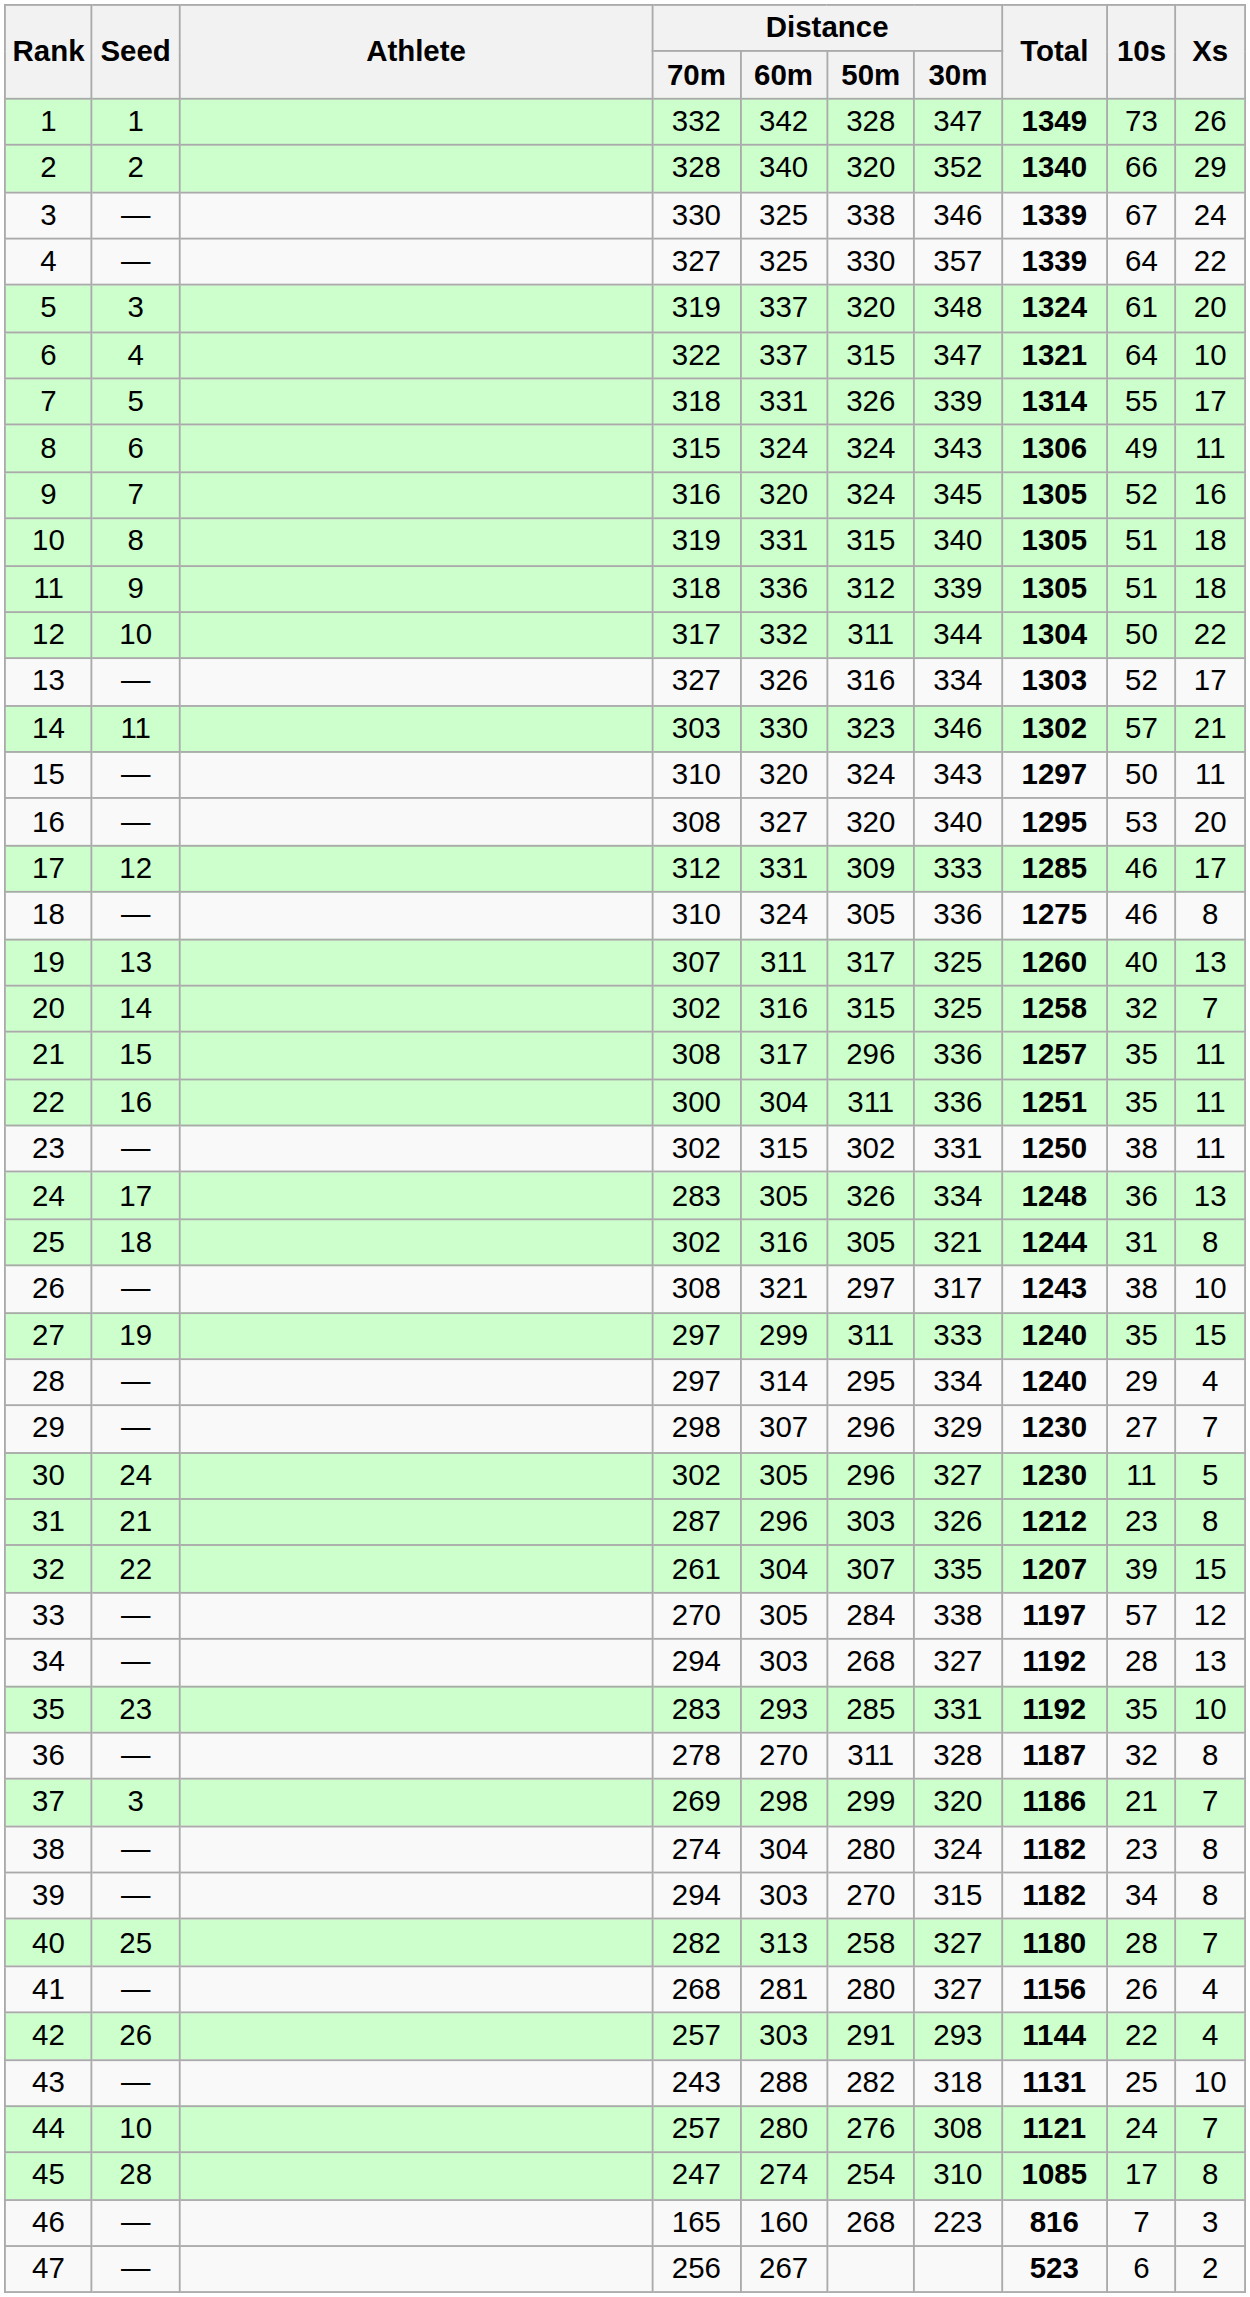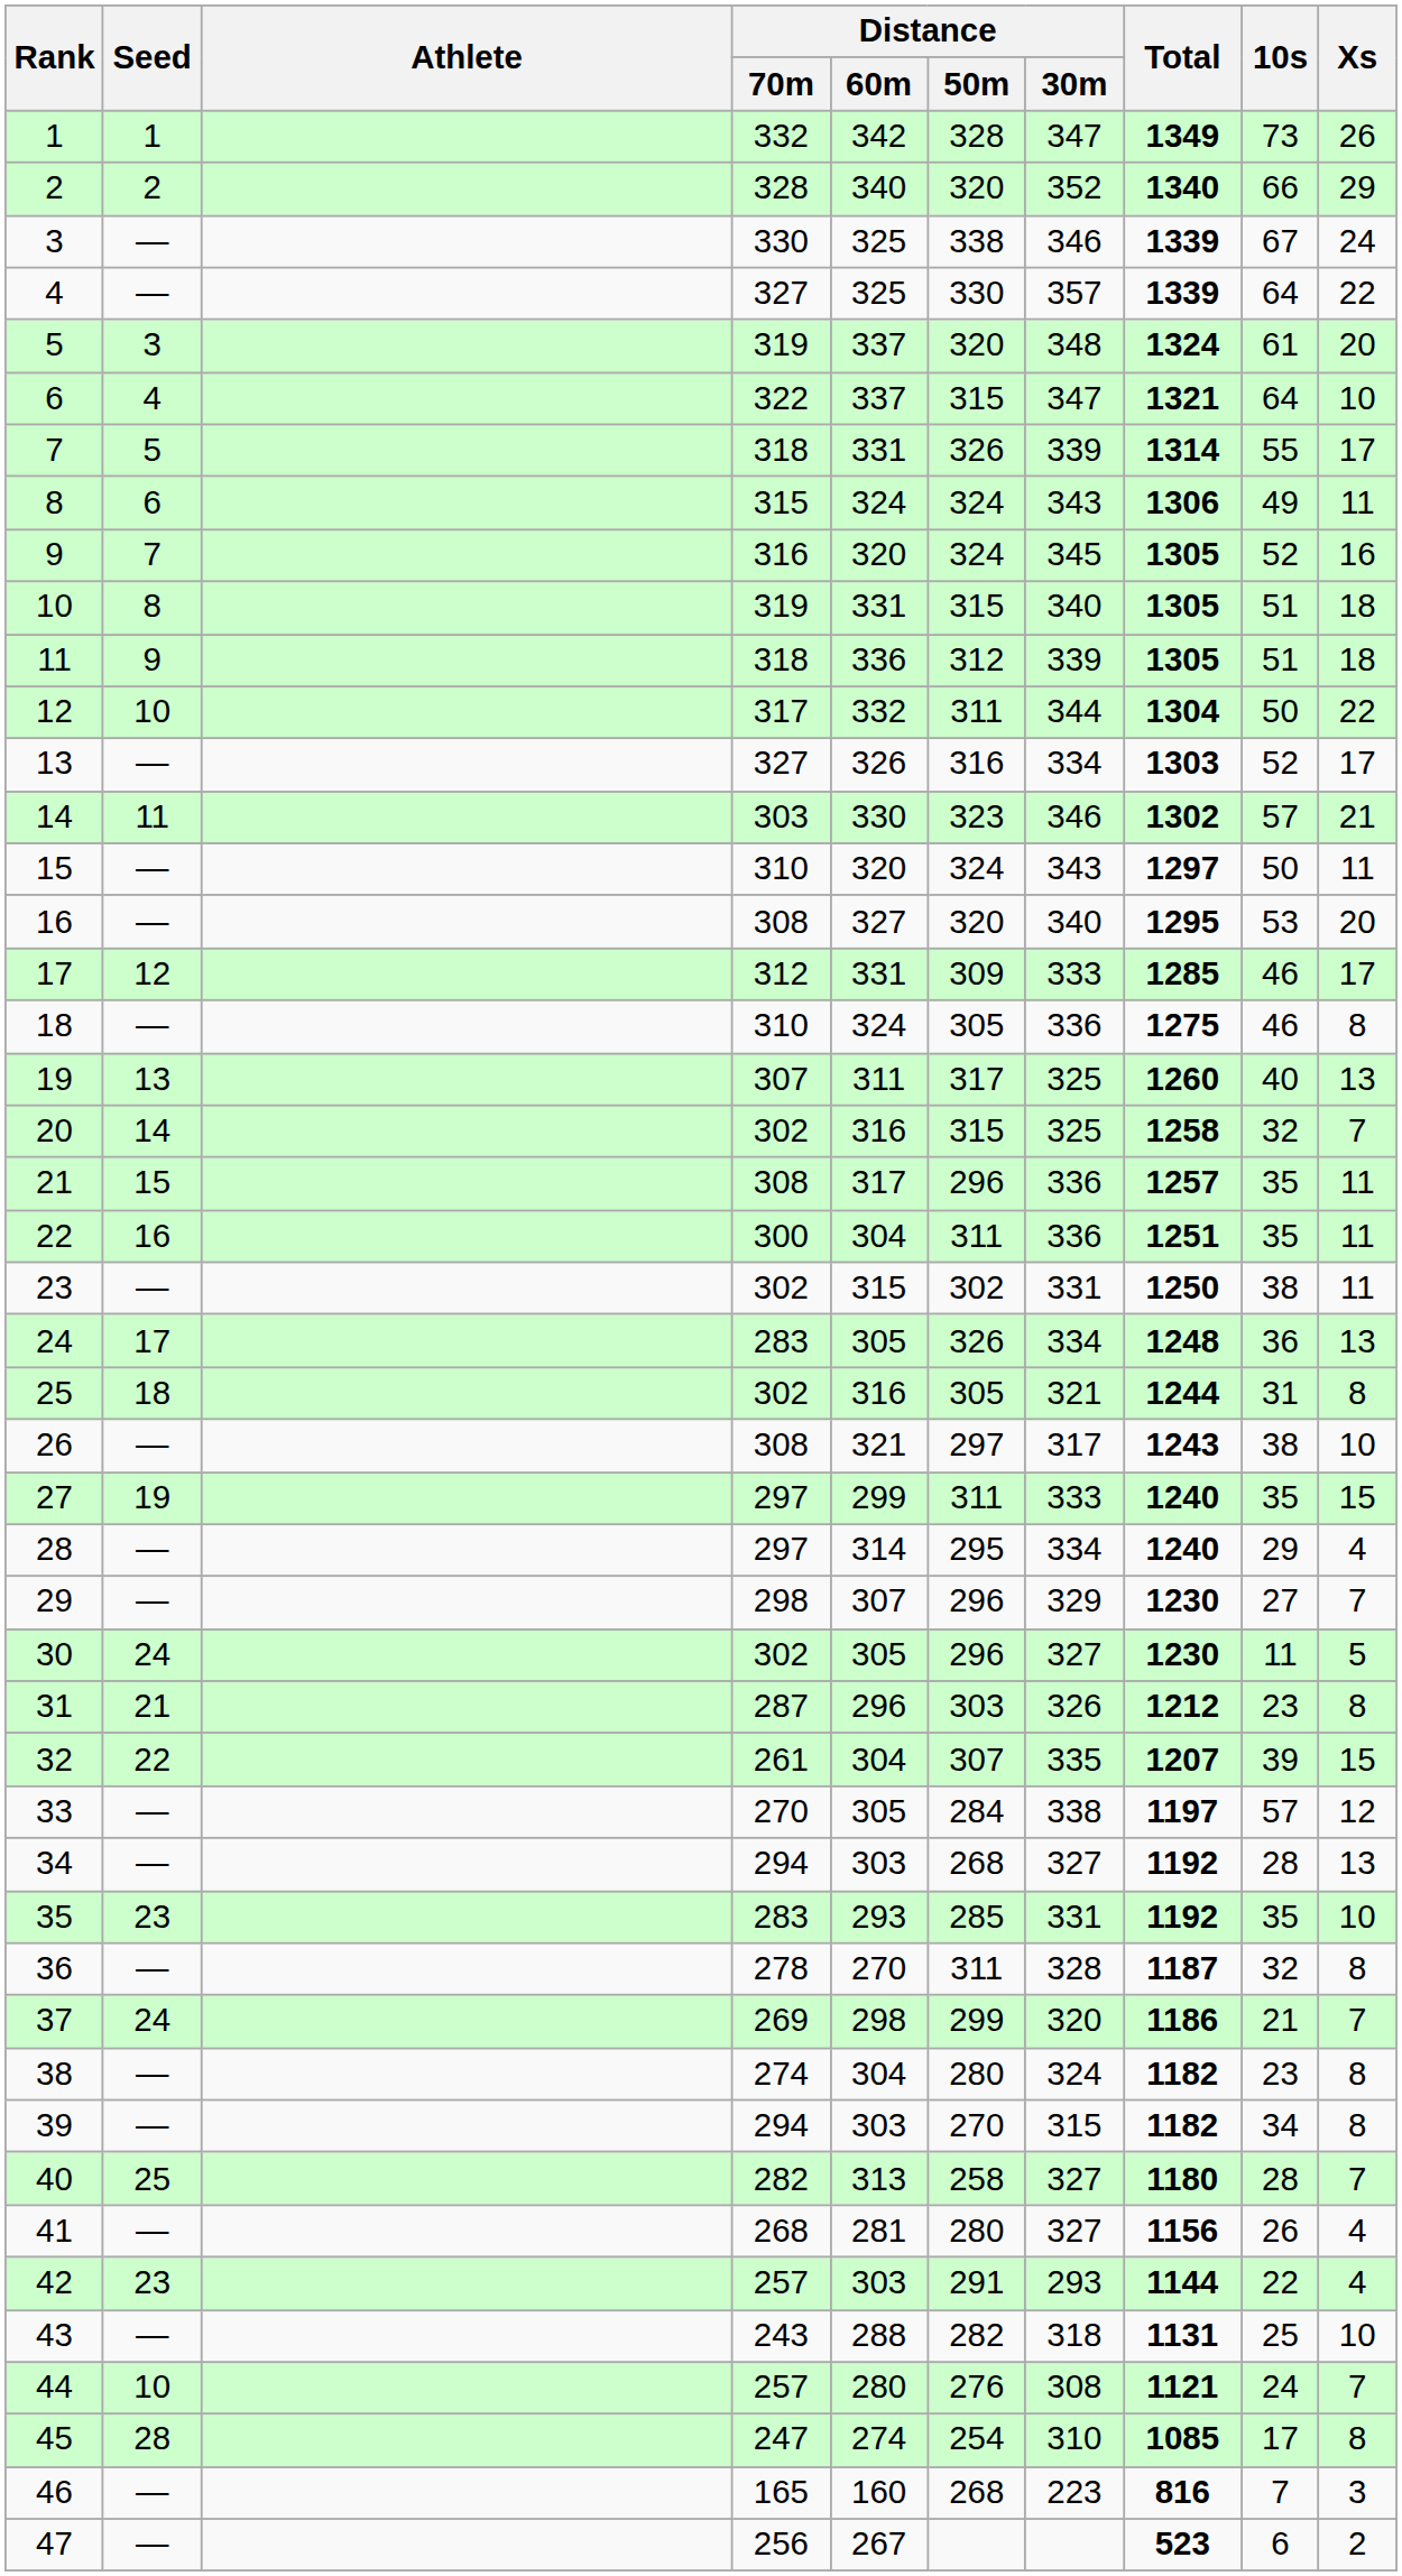37 | Seed: 3 -> 24
42 | Seed: 26 -> 23
